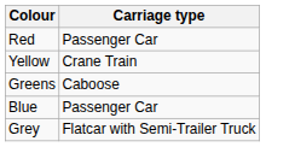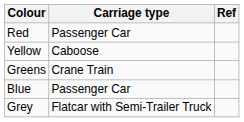+ column: Ref
Yellow | Carriage type: Crane Train -> Caboose
Greens | Carriage type: Caboose -> Crane Train
